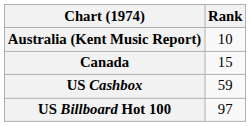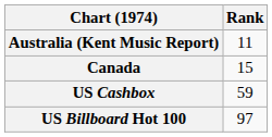Australia (Kent Music Report) | Rank: 10 -> 11
